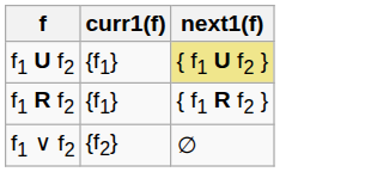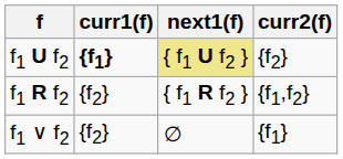+ column: curr2(f) | {f2} | {f1,f2} | {f1}
f1 U f2 | curr1(f): normal -> bold
f1 R f2 | curr1(f): {f1} -> {f2}
